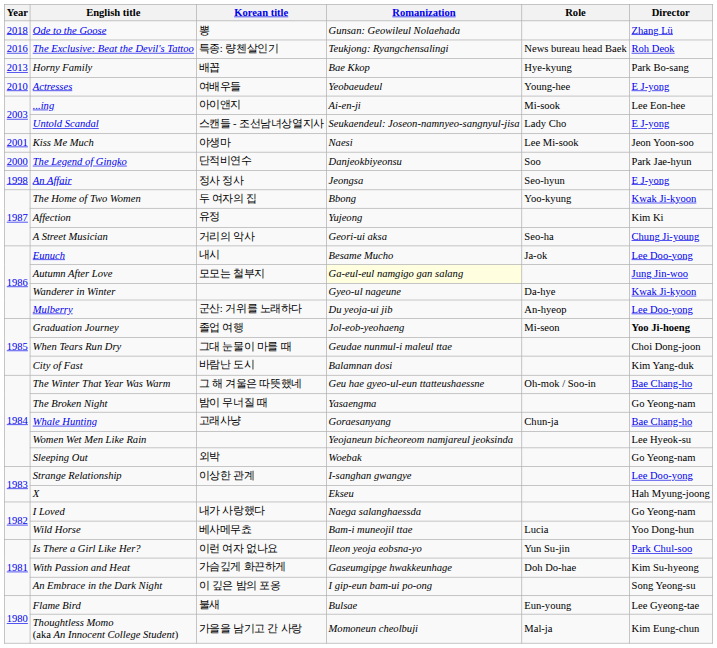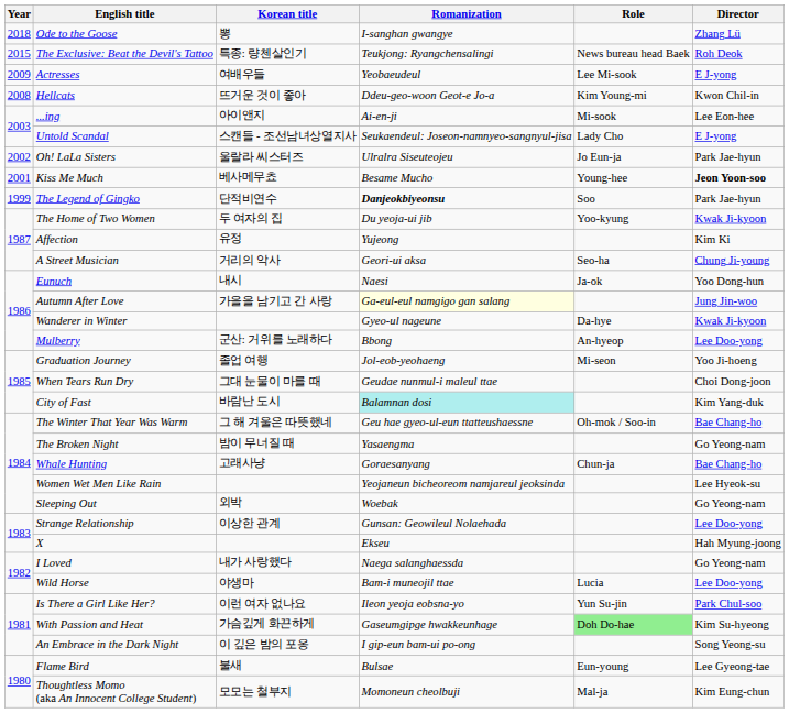Ode to the Goose | Romanization: Gunsan: Geowileul Nolaehada -> I-sanghan gwangye
The Exclusive: Beat the Devil's Tattoo | Year: 2016 -> 2015
- row: 2013 | Horny Family | 배꼽 | Bae Kkop | Hye-kyung | Park Bo-sang
Actresses | Year: 2010 -> 2009
Actresses | Role: Young-hee -> Lee Mi-sook
+ row: 2008 | Hellcats | 뜨거운 것이 좋아 | Ddeu-geo-woon Geot-e Jo-a | Kim Young-mi | Kwon Chil-in
+ row: 2002 | Oh! LaLa Sisters | 울랄라 씨스터즈 | Ulralra Siseuteojeu | Jo Eun-ja | Park Jae-hyun
Kiss Me Much | Korean title: 야생마 -> 베사메무쵸
Kiss Me Much | Romanization: Naesi -> Besame Mucho
Kiss Me Much | Role: Lee Mi-sook -> Young-hee
Kiss Me Much | Director: normal -> bold
The Legend of Gingko | Year: 2000 -> 1999
The Legend of Gingko | Romanization: normal -> bold
- row: 1998 | An Affair | 정사 정사 | Jeongsa | Seo-hyun | E J-yong
The Home of Two Women | Romanization: Bbong -> Du yeoja-ui jib
Eunuch | Romanization: Besame Mucho -> Naesi
Eunuch | Director: Lee Doo-yong -> Yoo Dong-hun
Autumn After Love | Korean title: 모모는 철부지 -> 가을을 남기고 간 사랑
Mulberry | Romanization: Du yeoja-ui jib -> Bbong
Graduation Journey | Director: bold -> normal
City of Fast | Romanization: no background -> paleturquoise background
Strange Relationship | Romanization: I-sanghan gwangye -> Gunsan: Geowileul Nolaehada
Wild Horse | Korean title: 베사메무쵸 -> 야생마
Wild Horse | Director: Yoo Dong-hun -> Lee Doo-yong
With Passion and Heat | Role: no background -> lightgreen background
Thoughtless Momo (aka An Innocent College Student) | Korean title: 가을을 남기고 간 사랑 -> 모모는 철부지
